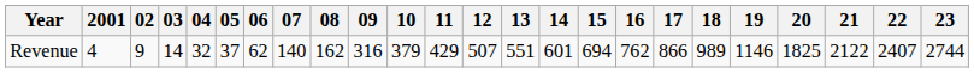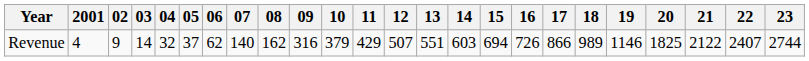Revenue | 14: 601 -> 603
Revenue | 16: 762 -> 726
